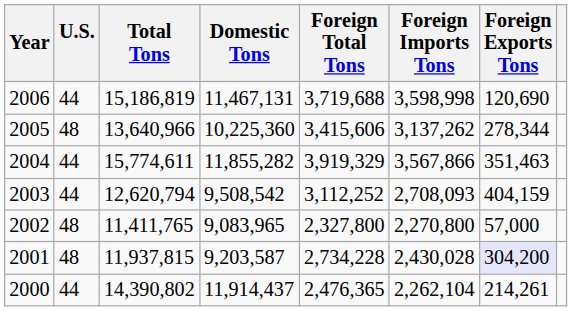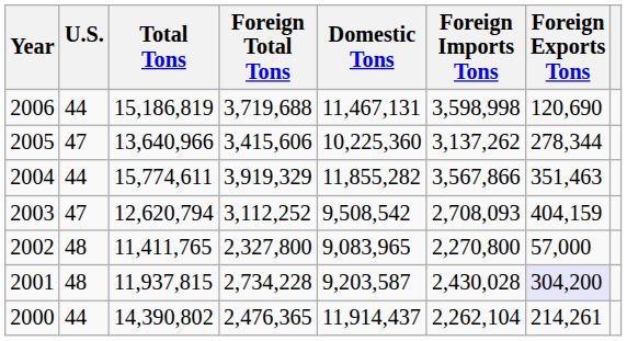columns swapped: Domestic Tons <-> Foreign Total Tons
2005 | U.S.: 48 -> 47
2003 | U.S.: 44 -> 47
